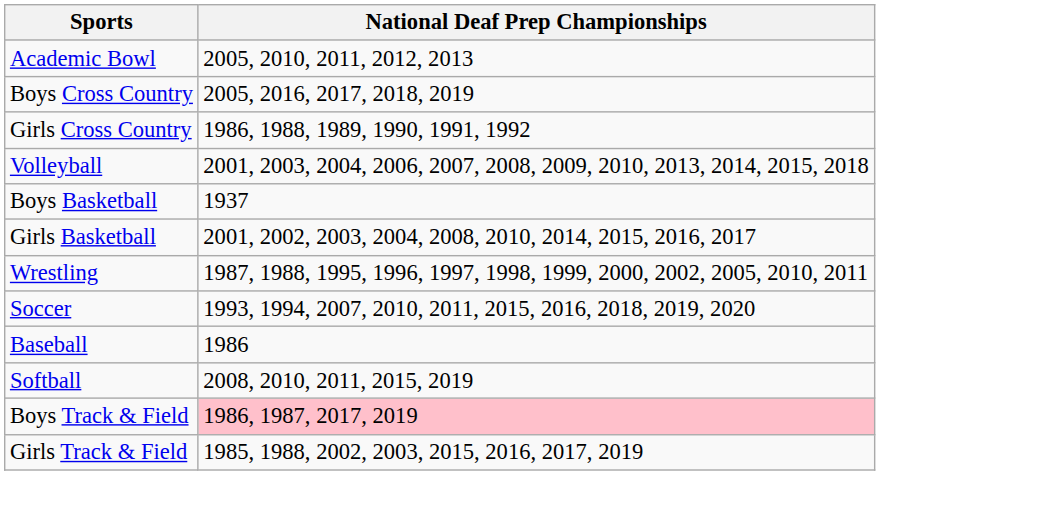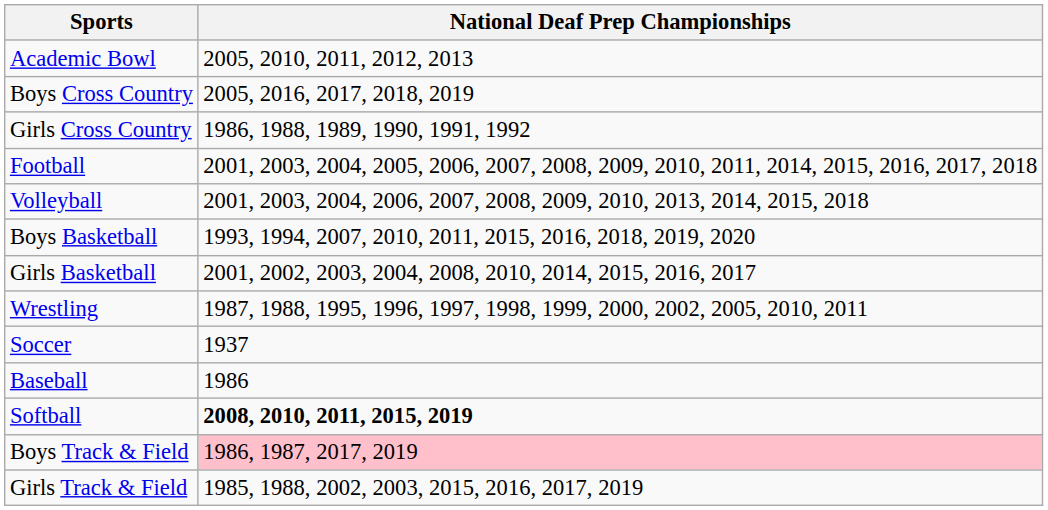+ row: Football | 2001, 2003, 2004, 2005, 2006, 2007, 2008, 2009, 2010, 2011, 2014, 2015, 2016, 2017, 2018
Boys Basketball | National Deaf Prep Championships: 1937 -> 1993, 1994, 2007, 2010, 2011, 2015, 2016, 2018, 2019, 2020
Soccer | National Deaf Prep Championships: 1993, 1994, 2007, 2010, 2011, 2015, 2016, 2018, 2019, 2020 -> 1937
Softball | National Deaf Prep Championships: normal -> bold
